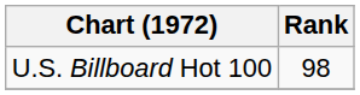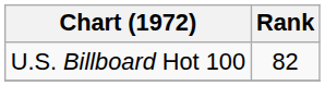U.S. Billboard Hot 100 | Rank: 98 -> 82
